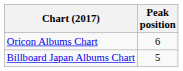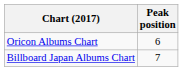Billboard Japan Albums Chart | Peak position: 5 -> 7
